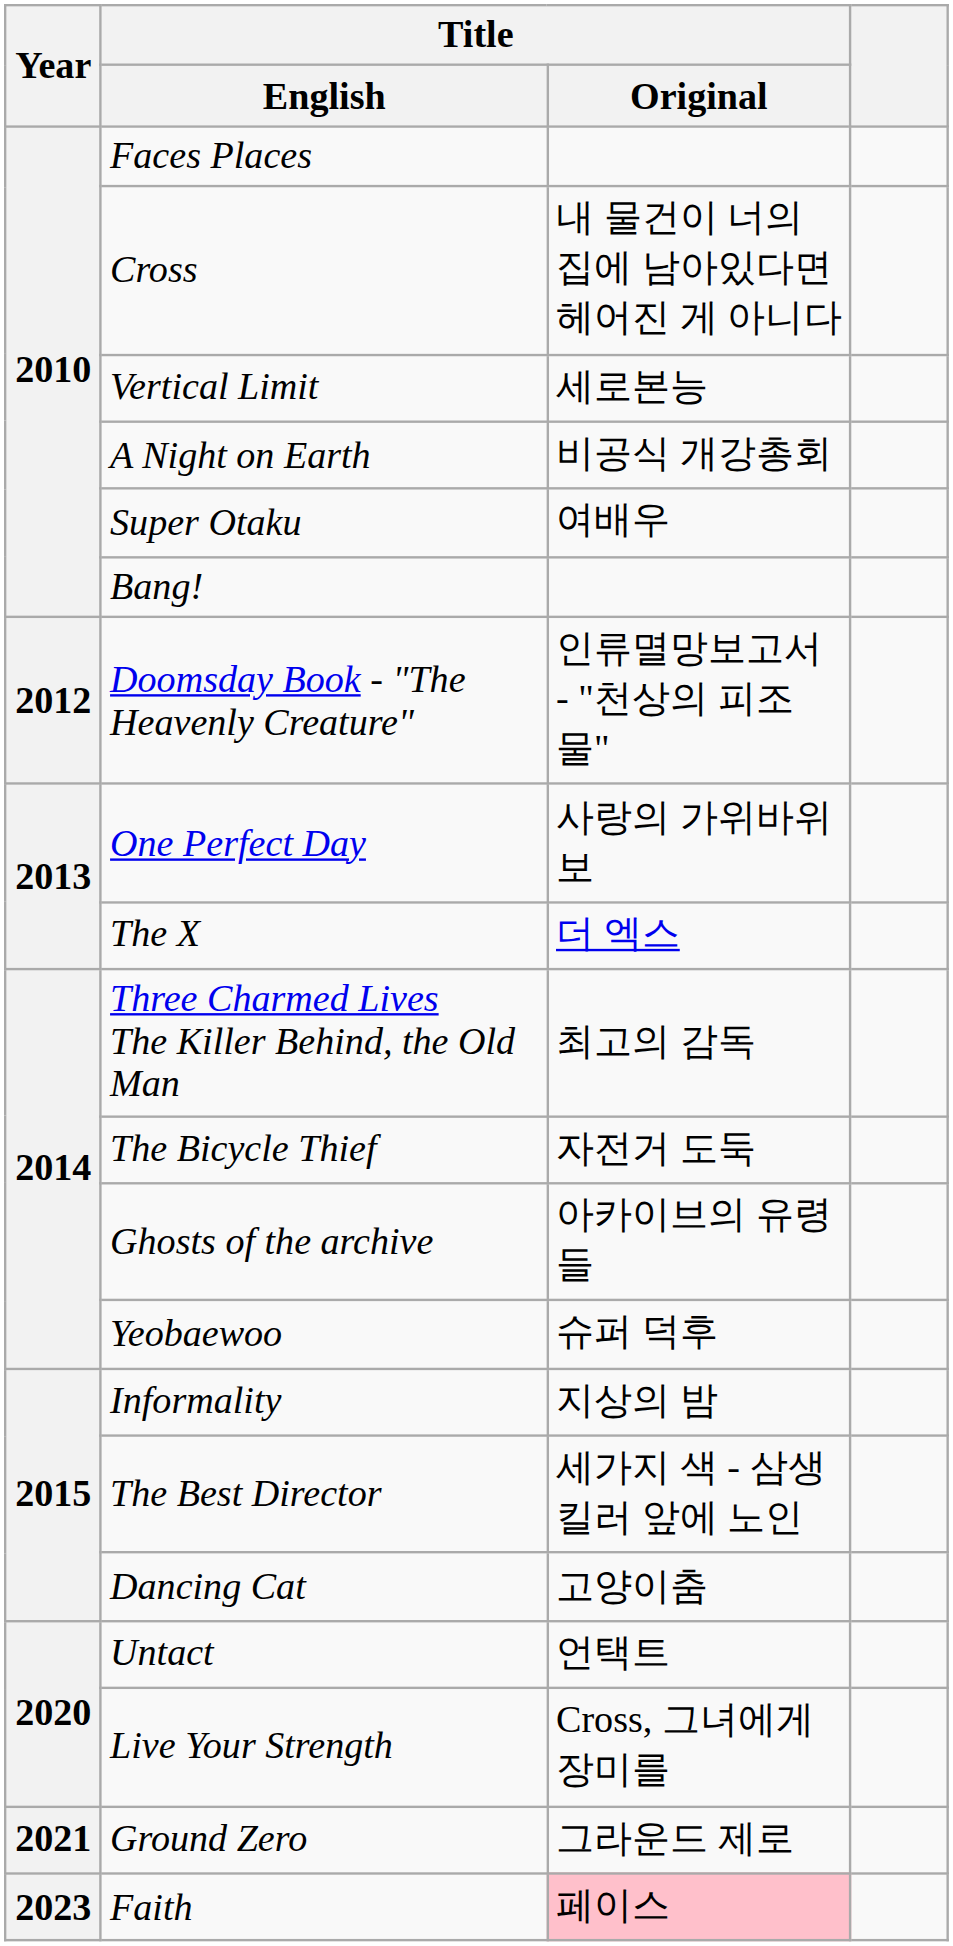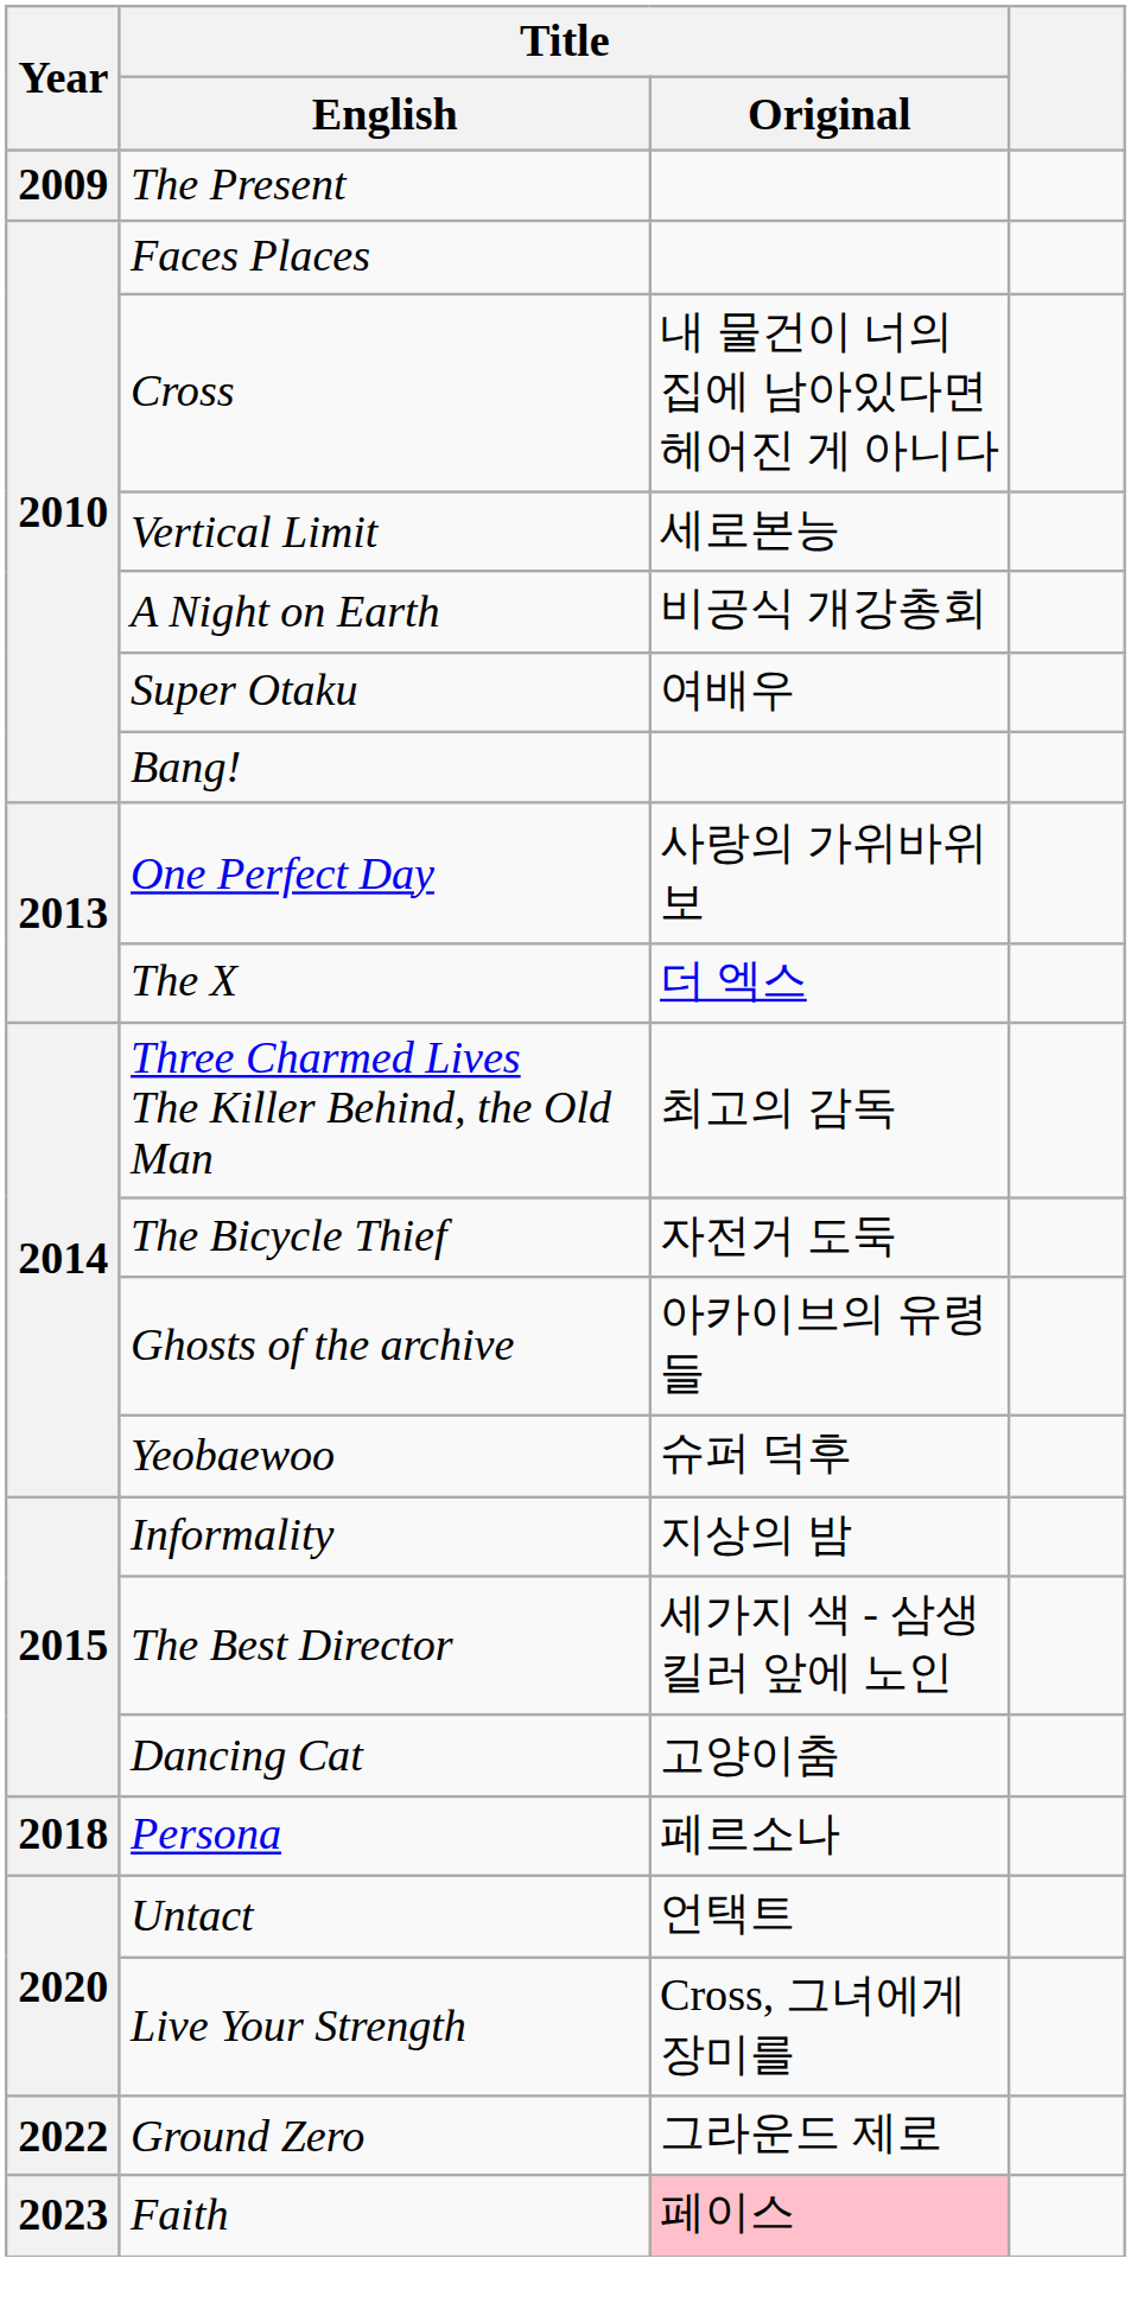+ row: 2009 | The Present
- row: 2012 | Doomsday Book - "The Heavenly Creature" | 인류멸망보고서 - "천상의 피조물"
+ row: 2018 | Persona | 페르소나
Ground Zero | Year: 2021 -> 2022
